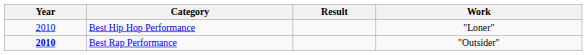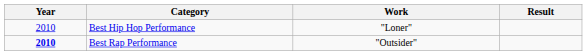columns swapped: Work <-> Result
